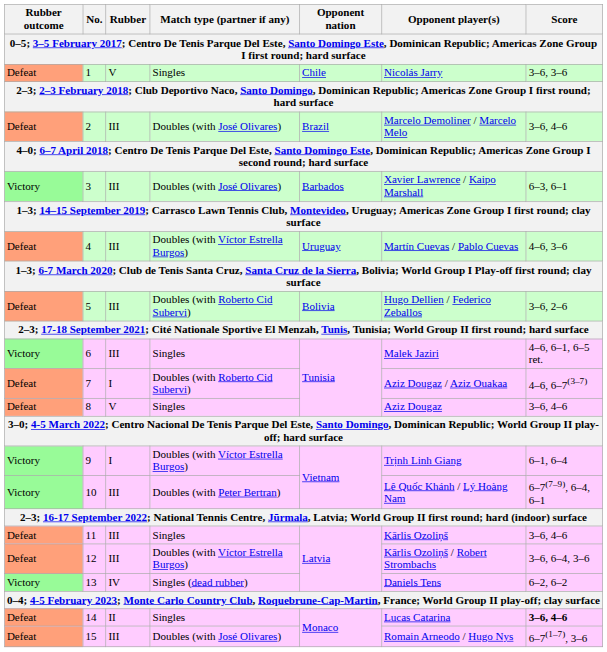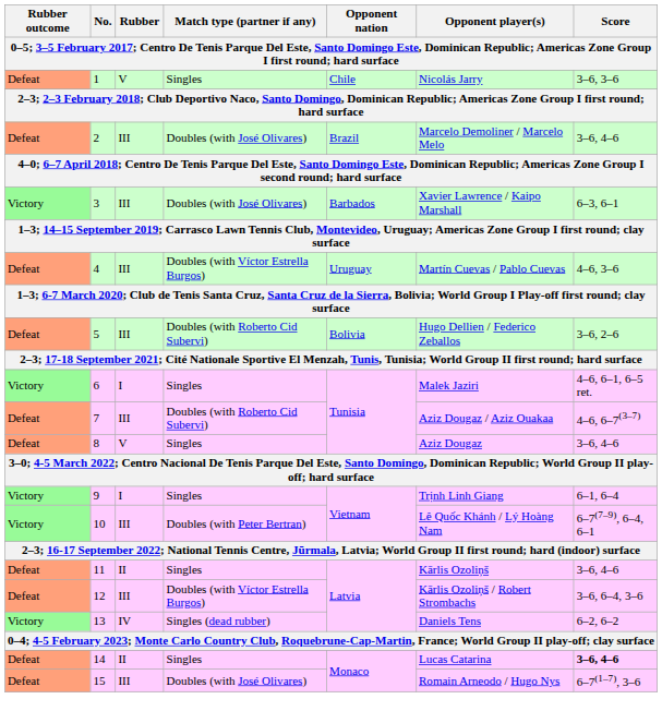6 | Rubber: III -> I
7 | Rubber: I -> III
9 | Match type (partner if any): Doubles (with Víctor Estrella Burgos) -> Singles
11 | Rubber: III -> II
